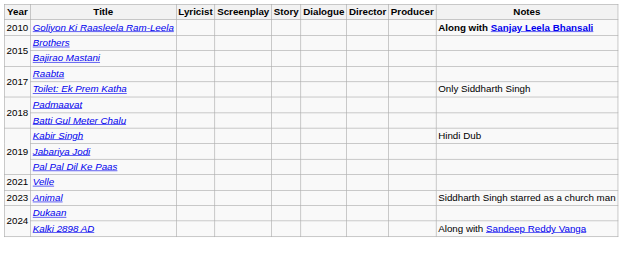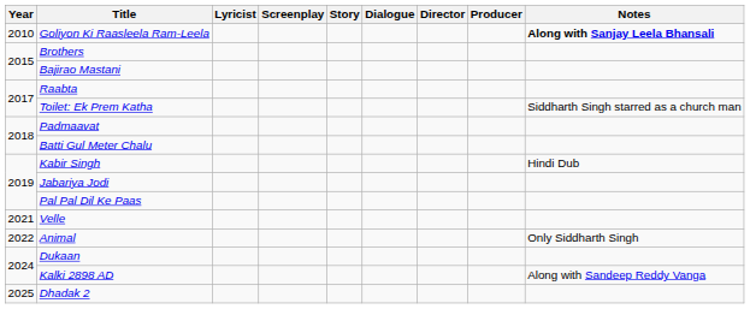Toilet: Ek Prem Katha | Notes: Only Siddharth Singh -> Siddharth Singh starred as a church man
Animal | Year: 2023 -> 2022
Animal | Notes: Siddharth Singh starred as a church man -> Only Siddharth Singh
+ row: 2025 | Dhadak 2
